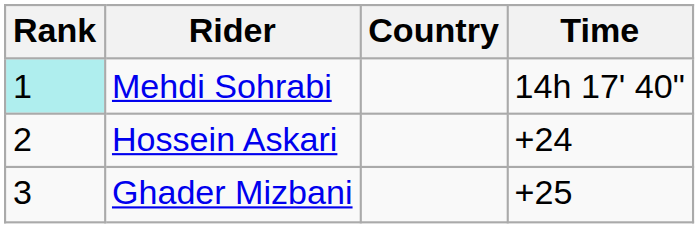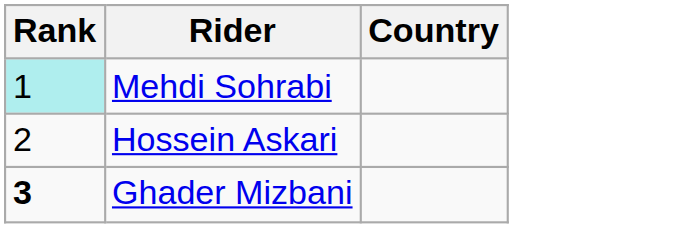- column: Time | 14h 17' 40" | +24 | +25
Ghader Mizbani | Rank: normal -> bold
